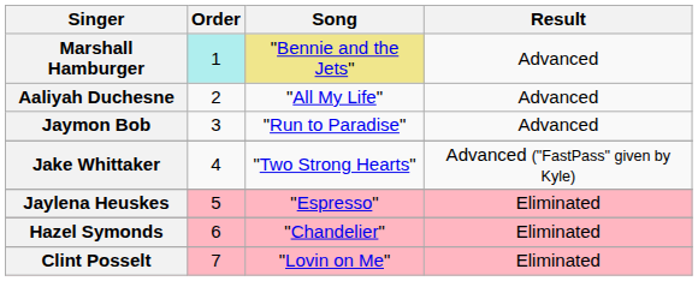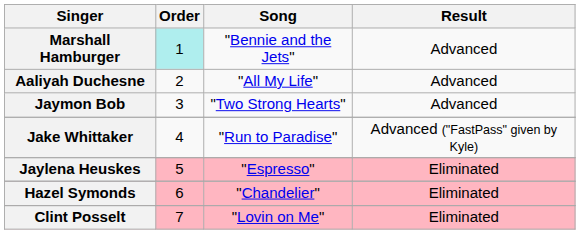Marshall Hamburger | Song: khaki background -> no background
Jaymon Bob | Song: "Run to Paradise" -> "Two Strong Hearts"
Jake Whittaker | Song: "Two Strong Hearts" -> "Run to Paradise"
